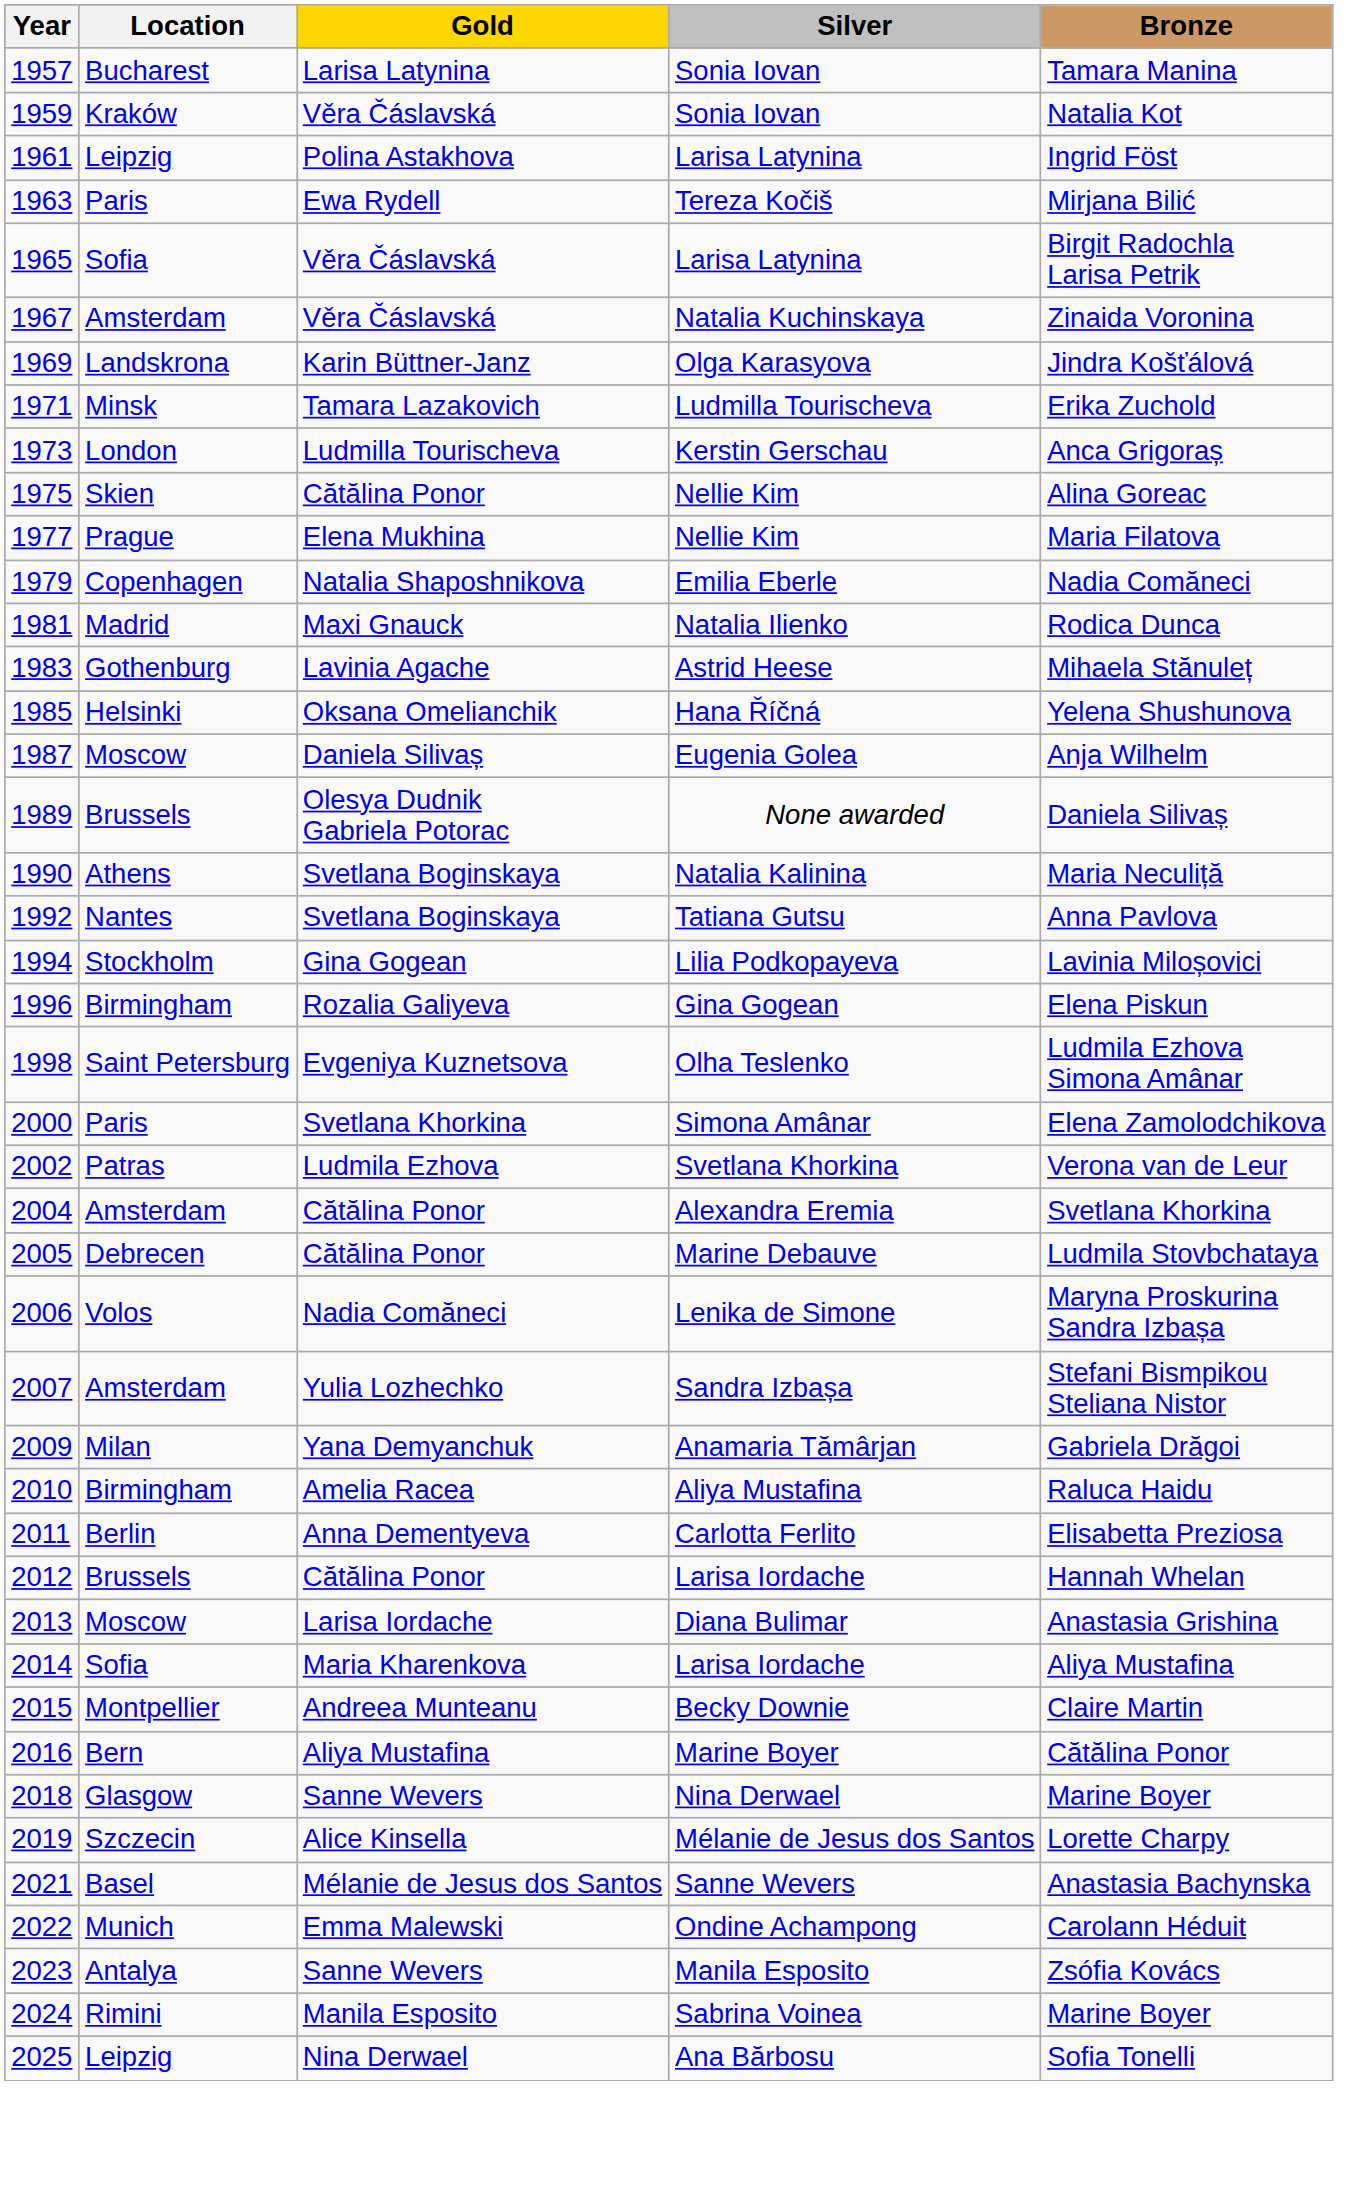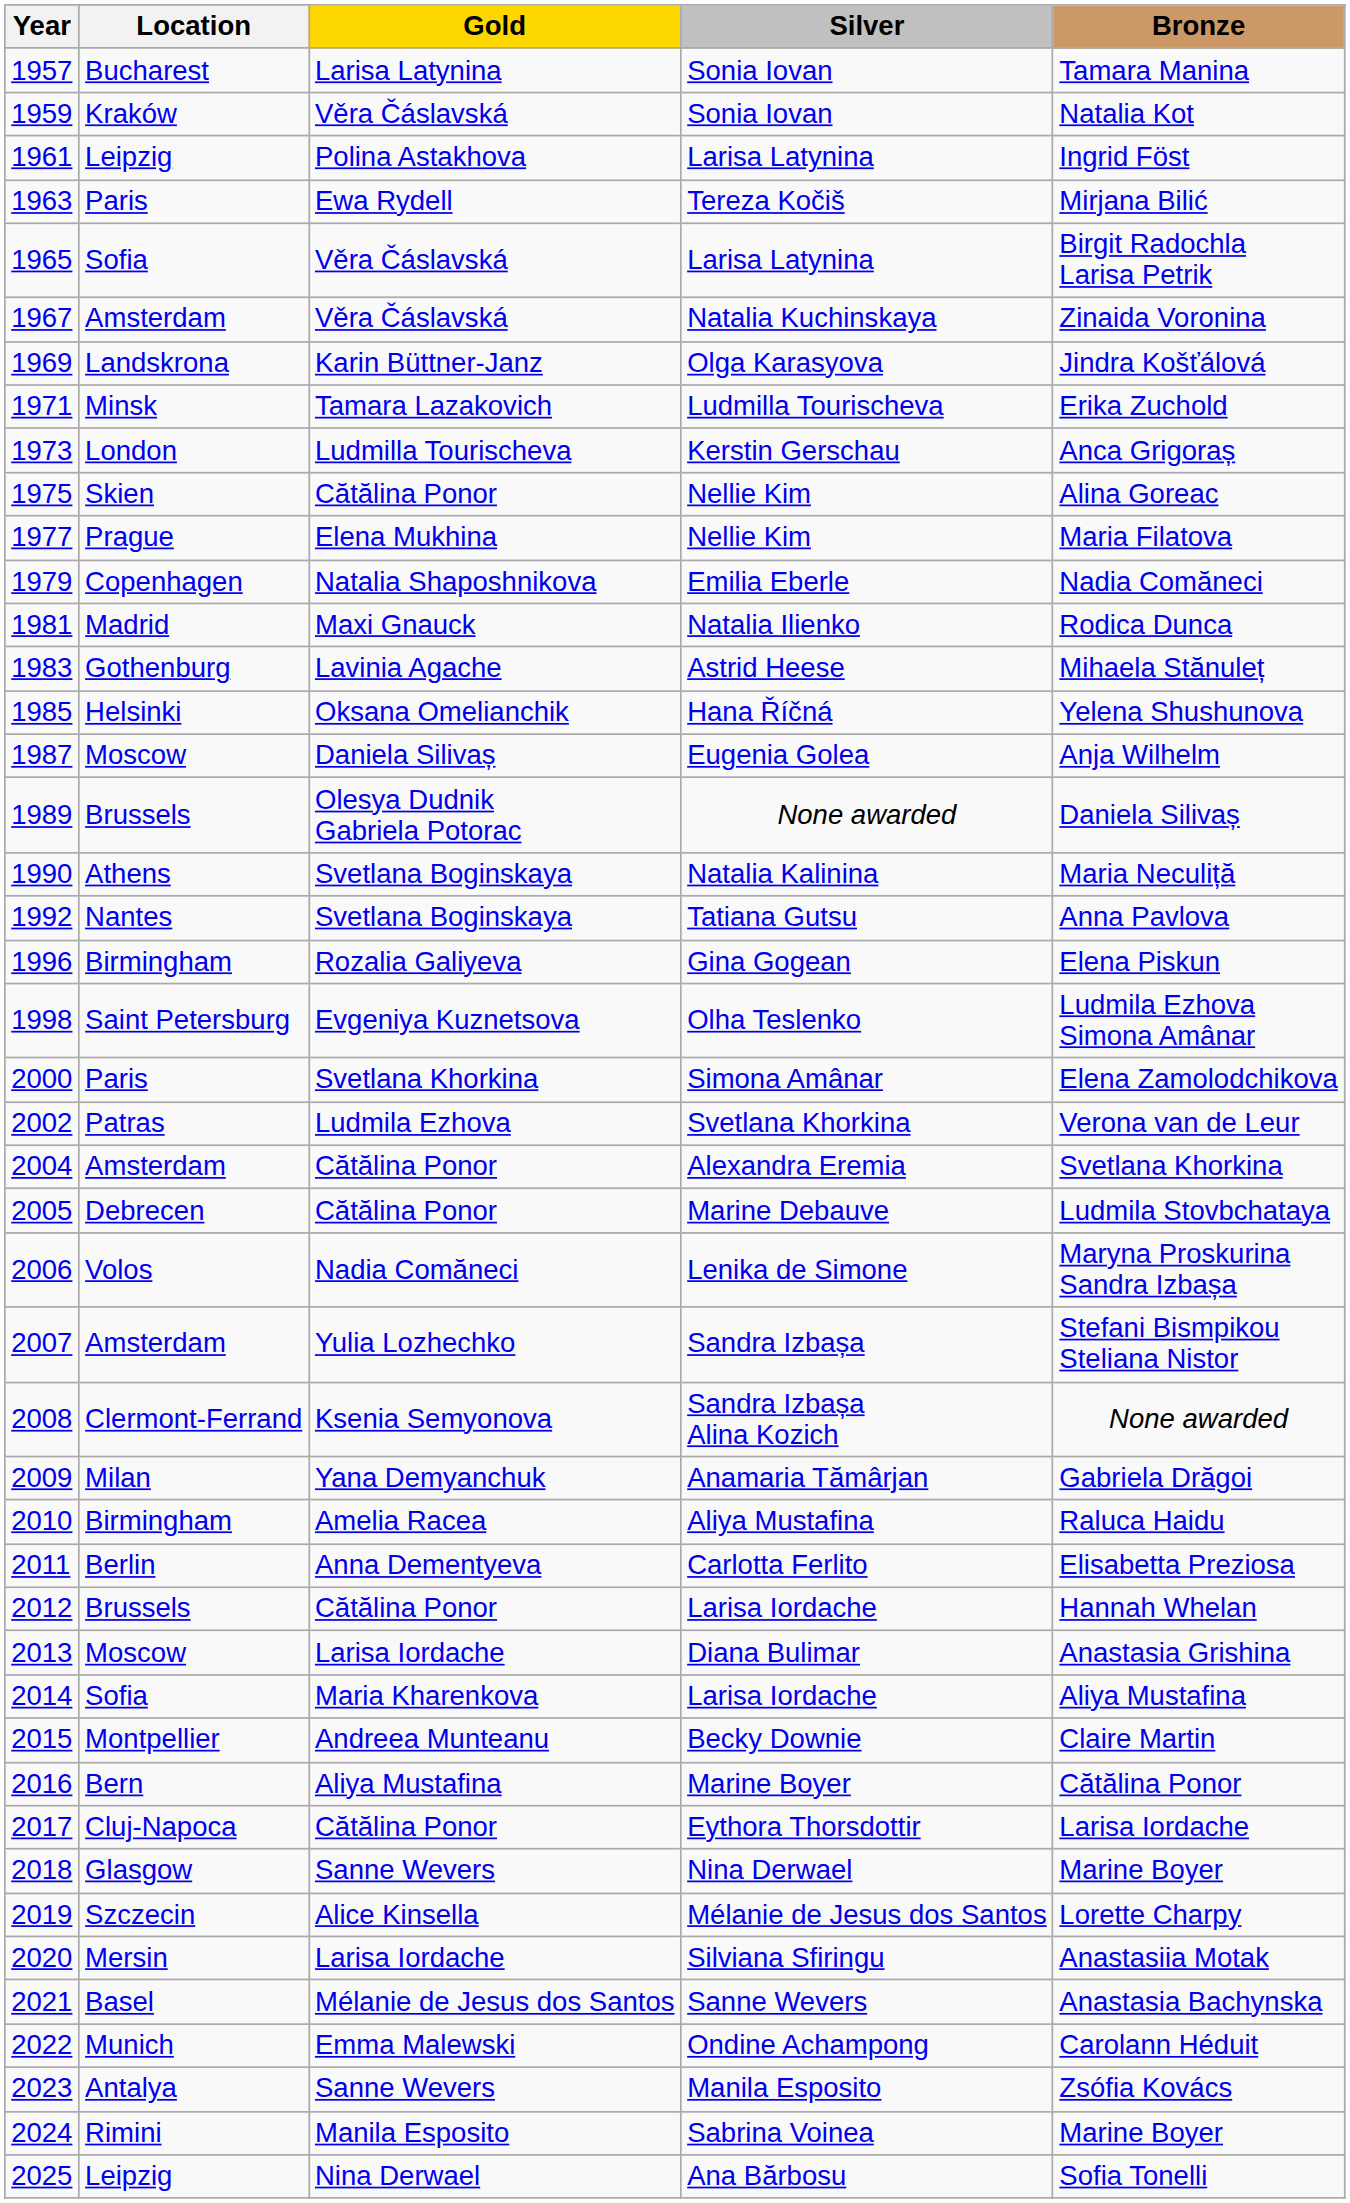- row: 1994 | Stockholm | Gina Gogean | Lilia Podkopayeva | Lavinia Miloșovici
+ row: 2008 | Clermont-Ferrand | Ksenia Semyonova | Sandra Izbașa Alina Kozich | None awarded
+ row: 2017 | Cluj-Napoca | Cătălina Ponor | Eythora Thorsdottir | Larisa Iordache
+ row: 2020 | Mersin | Larisa Iordache | Silviana Sfiringu | Anastasiia Motak
